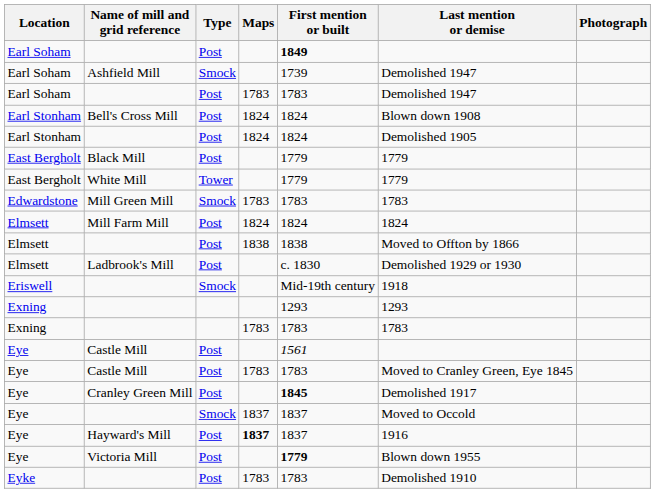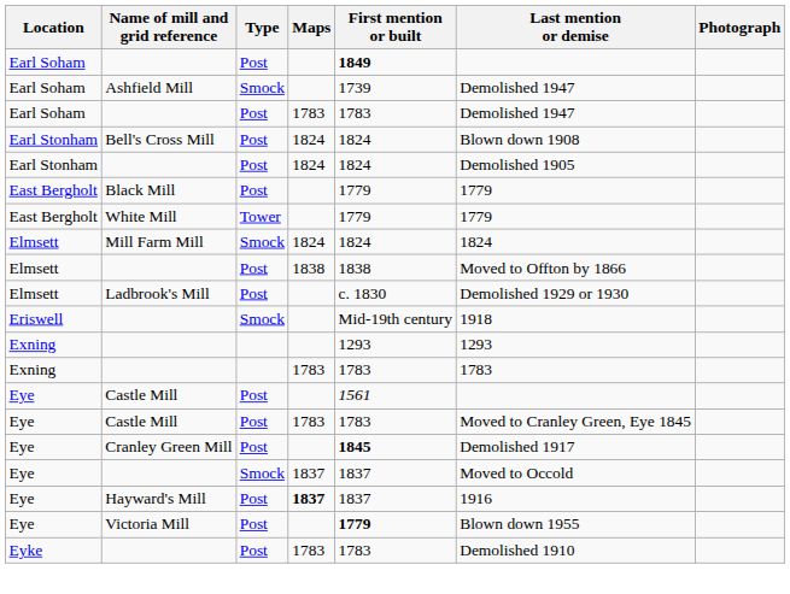- row: Edwardstone | Mill Green Mill | Smock | 1783 | 1783 | 1783
Mill Farm Mill | Type: Post -> Smock
